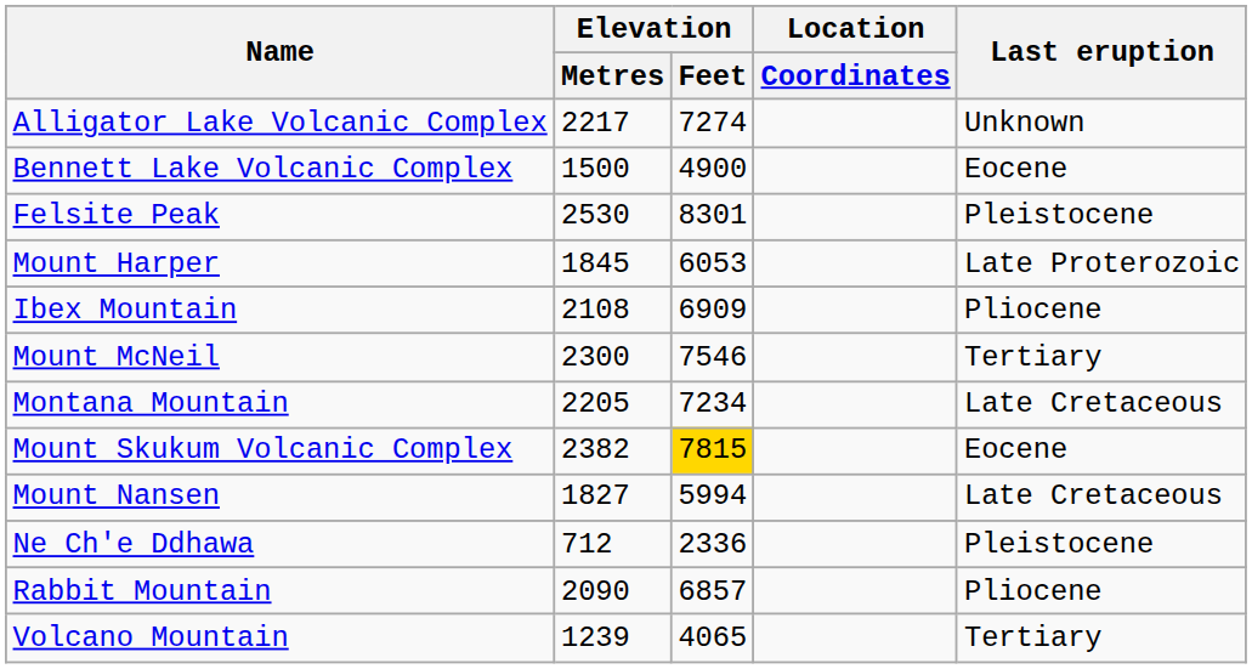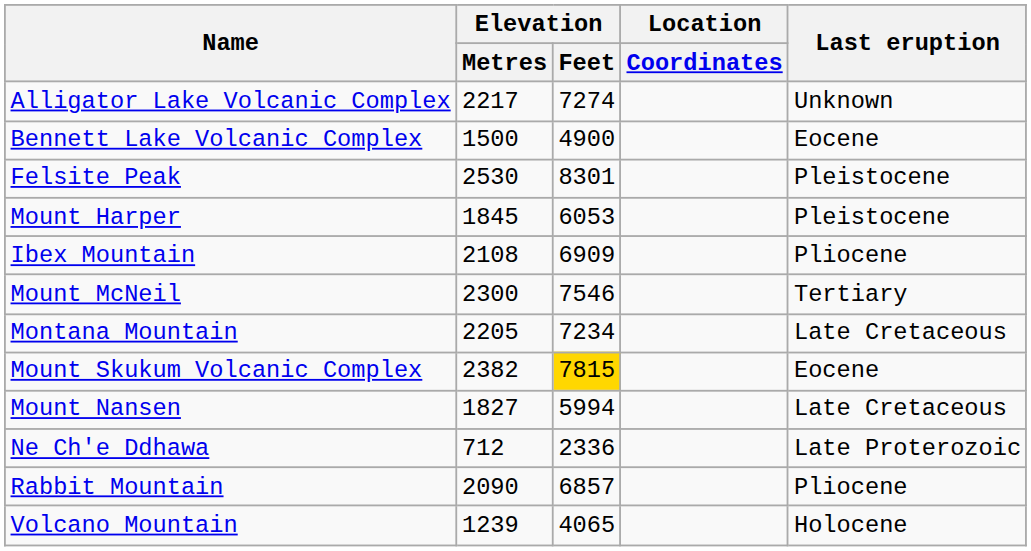Mount Harper | Last eruption: Late Proterozoic -> Pleistocene
Ne Ch'e Ddhawa | Last eruption: Pleistocene -> Late Proterozoic
Volcano Mountain | Last eruption: Tertiary -> Holocene
